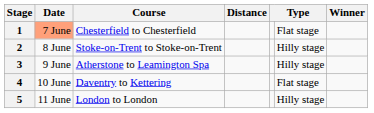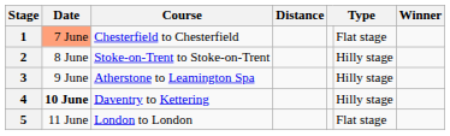4 | Date: normal -> bold
4 | column 6: Flat stage -> Hilly stage
5 | column 6: Hilly stage -> Flat stage
